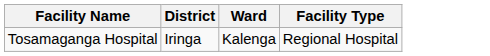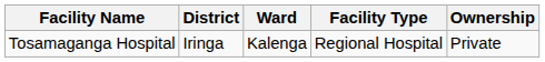+ column: Ownership | Private
